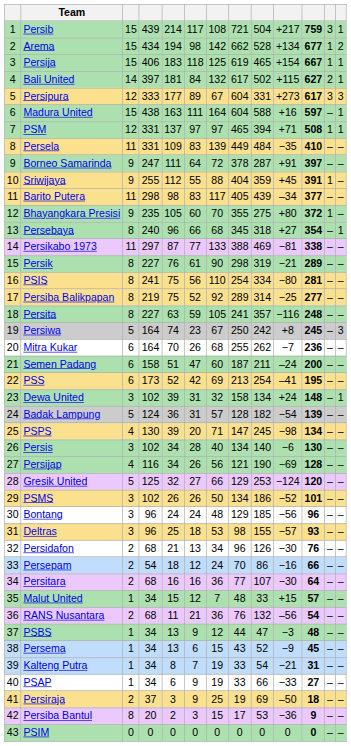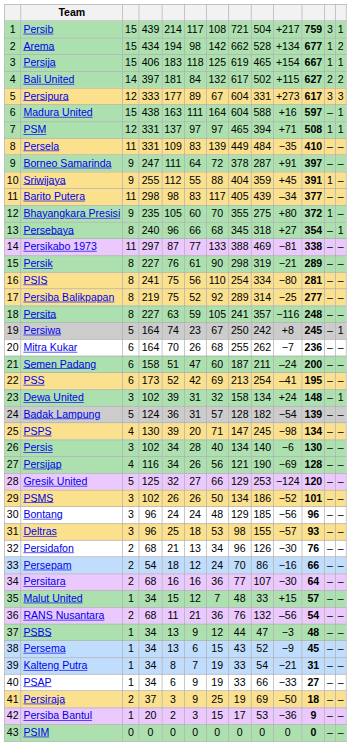Bali United | column 13: 1 -> 2
Persiwa | column 13: 3 -> 1
Persiba Bantul | column 3: 8 -> 1
